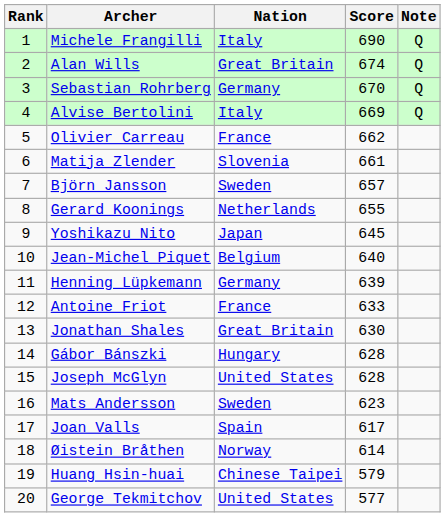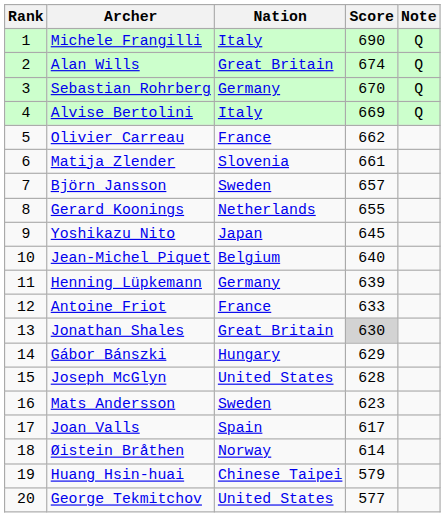Jonathan Shales | Score: no background -> lightgrey background
Gábor Bánszki | Score: 628 -> 629
